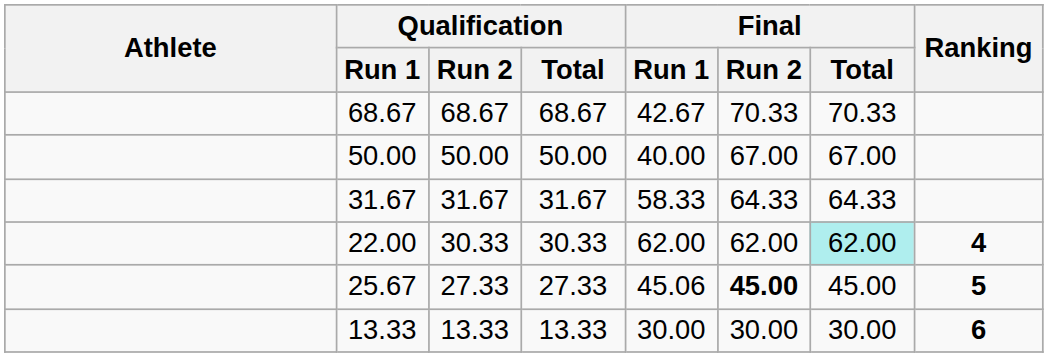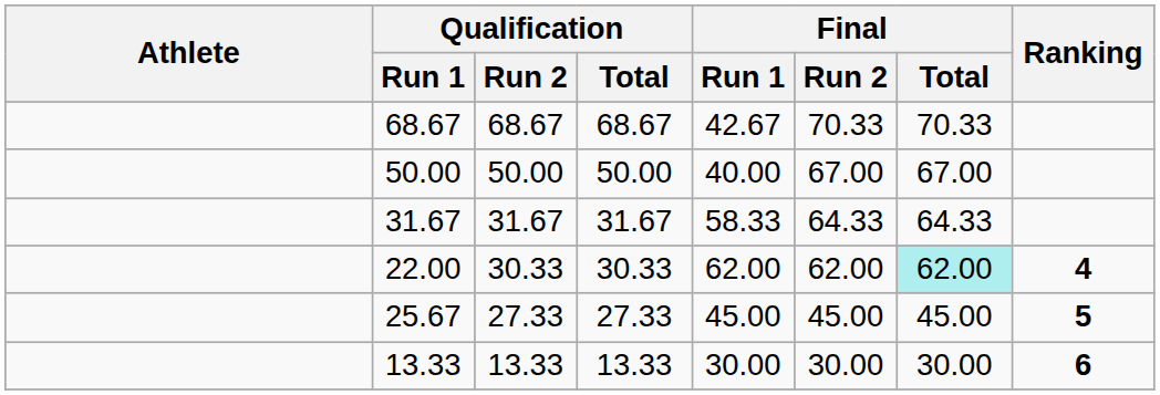25.67 | Final / Run 1: 45.06 -> 45.00
25.67 | Final / Run 2: bold -> normal
